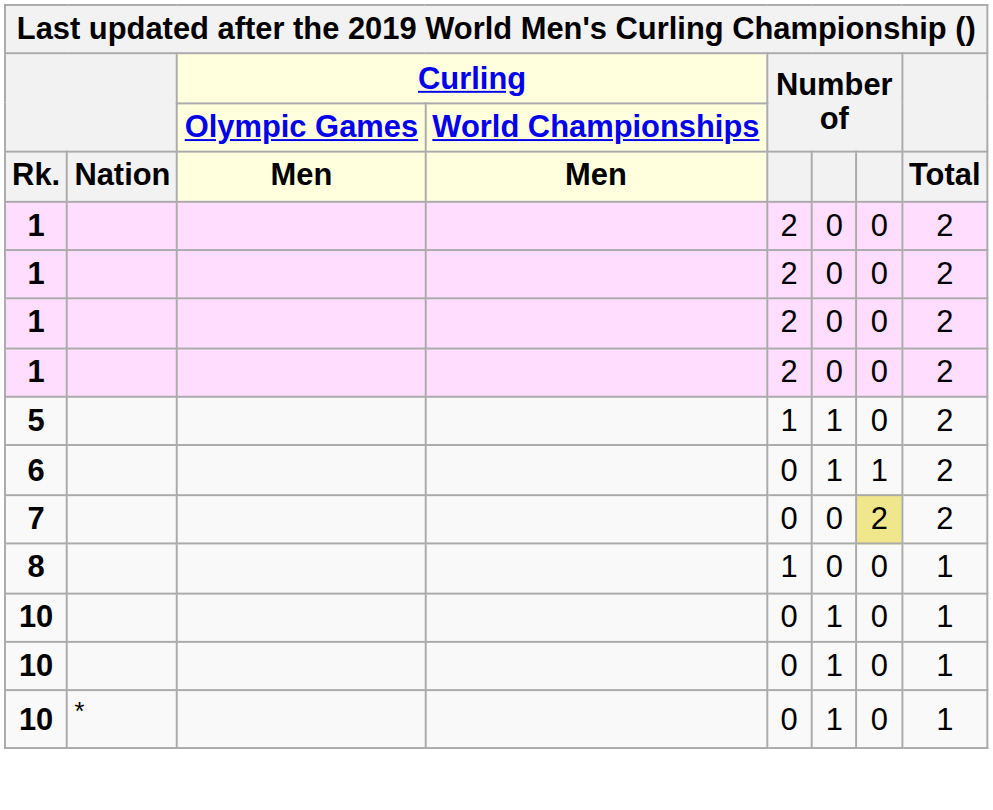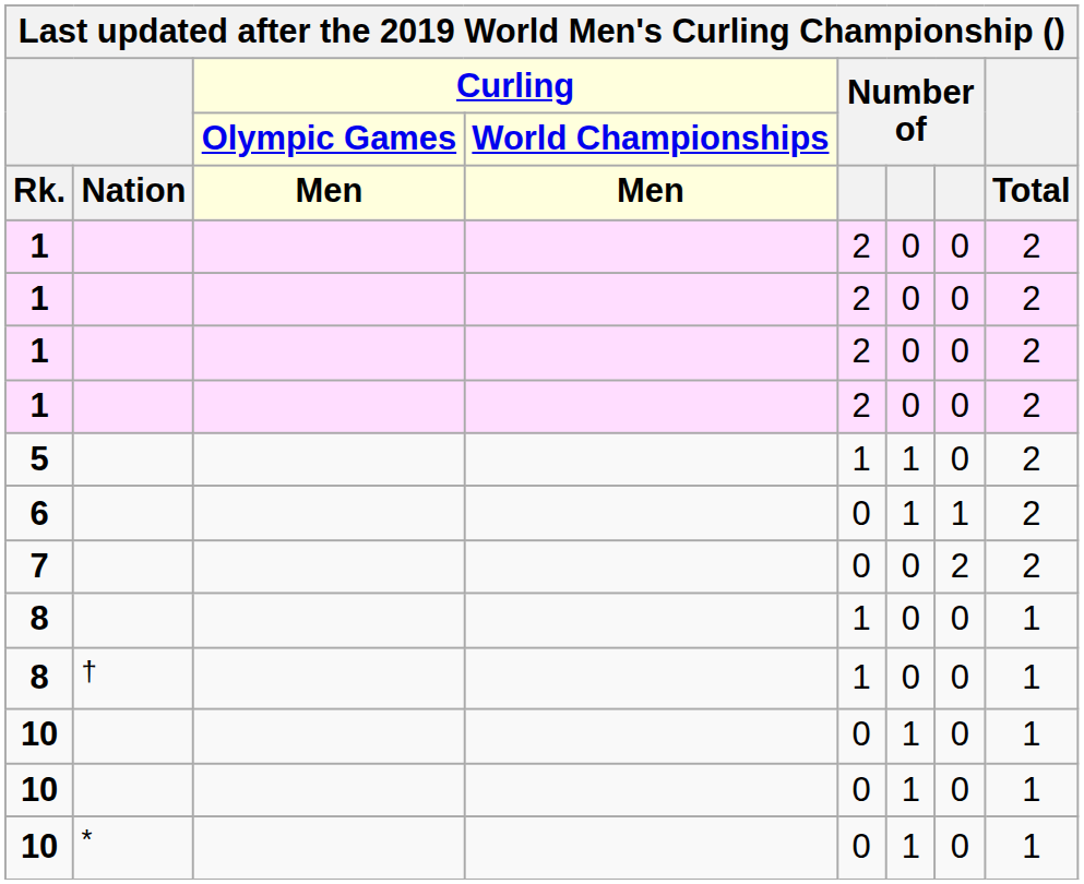7 | column 7: khaki background -> no background
+ row: 8 | † | 1 | 0 | 0 | 1
